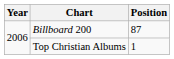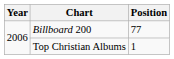Billboard 200 | Position: 87 -> 77
